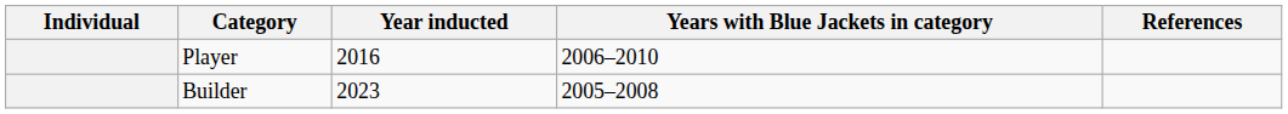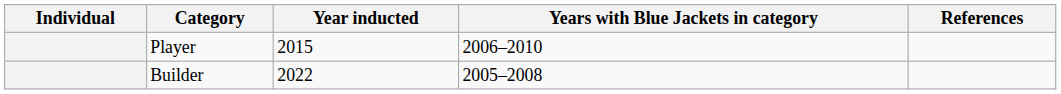Player | Year inducted: 2016 -> 2015
Builder | Year inducted: 2023 -> 2022
